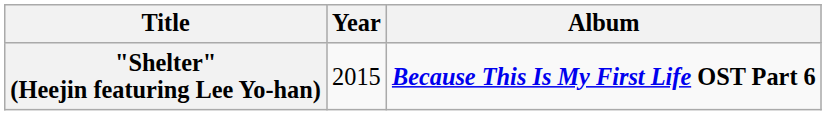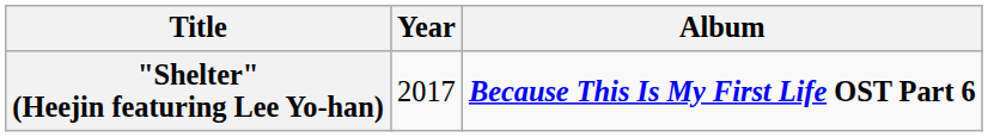"Shelter" (Heejin featuring Lee Yo-han) | Year: 2015 -> 2017
